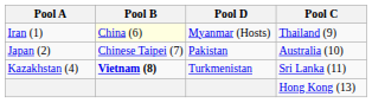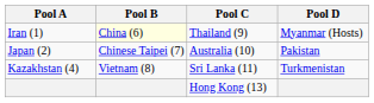columns swapped: Pool C <-> Pool D
Kazakhstan (4) | Pool B: bold -> normal
